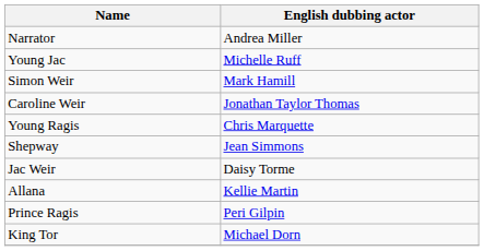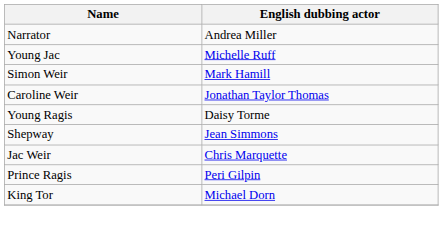Young Ragis | English dubbing actor: Chris Marquette -> Daisy Torme
Jac Weir | English dubbing actor: Daisy Torme -> Chris Marquette
- row: Allana | Kellie Martin
